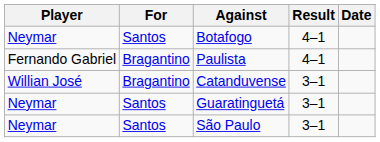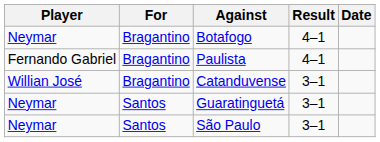Botafogo | For: Santos -> Bragantino
